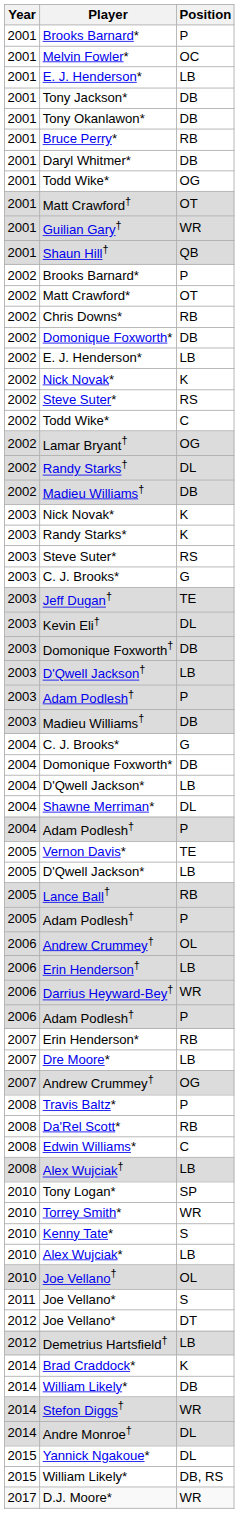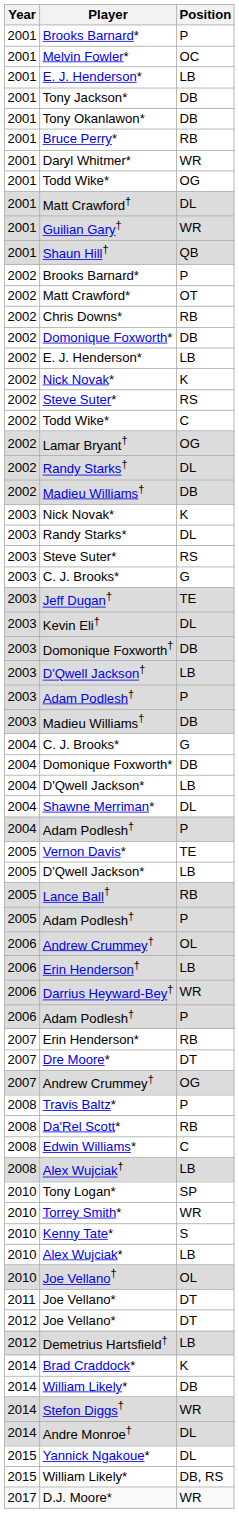Daryl Whitmer* | Position: DB -> WR
Matt Crawford† | Position: OT -> DL
Randy Starks* | Position: K -> DL
Dre Moore* | Position: LB -> DT
2011 / Joe Vellano* | Position: S -> DT
